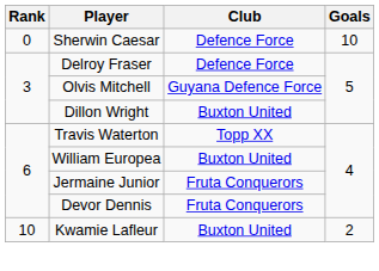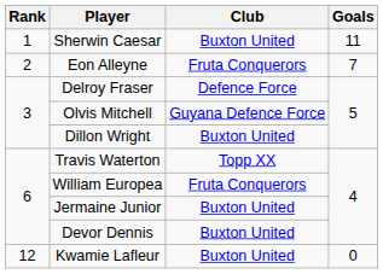Sherwin Caesar | Rank: 0 -> 1
Sherwin Caesar | Club: Defence Force -> Buxton United
Sherwin Caesar | Goals: 10 -> 11
+ row: 2 | Eon Alleyne | Fruta Conquerors | 7
William Europea | Club: Buxton United -> Fruta Conquerors
Jermaine Junior | Club: Fruta Conquerors -> Buxton United
Devor Dennis | Club: Fruta Conquerors -> Buxton United
Kwamie Lafleur | Rank: 10 -> 12
Kwamie Lafleur | Goals: 2 -> 0
